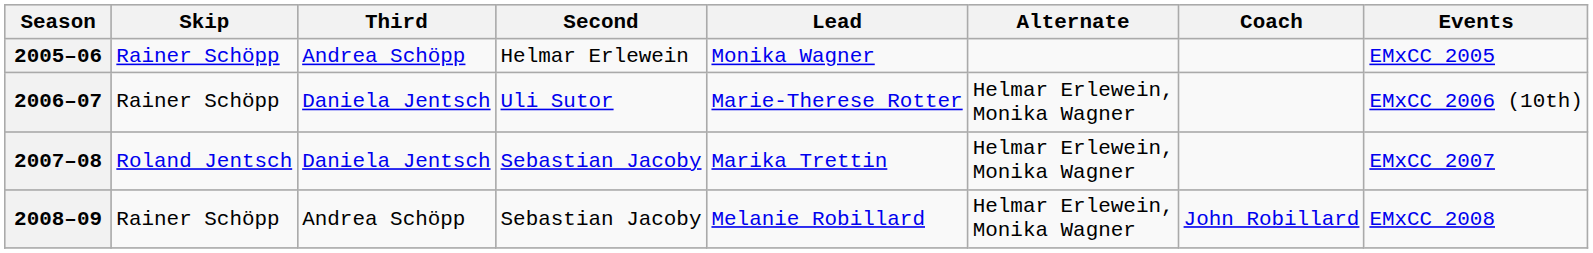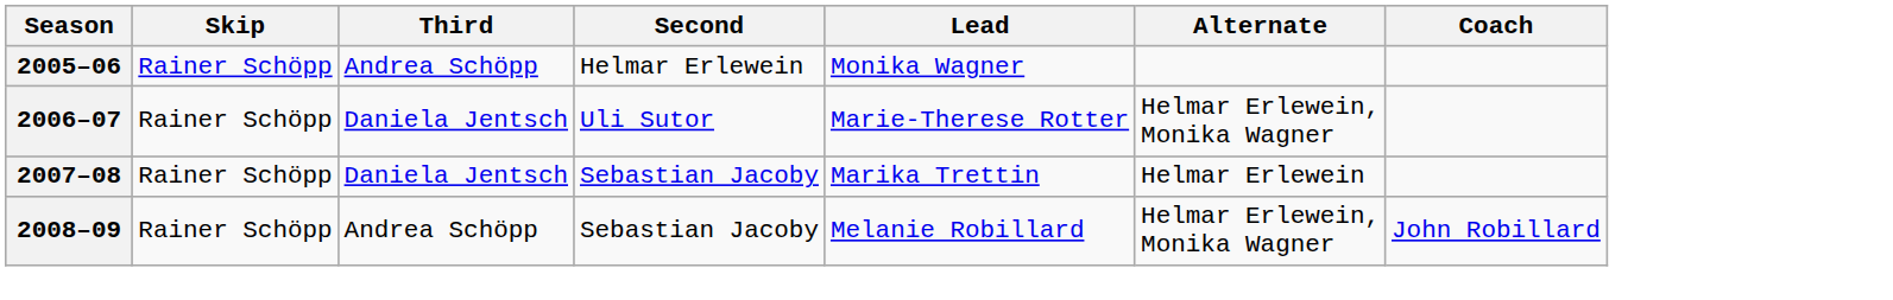- column: Events | EMxCC 2005 | EMxCC 2006 (10th) | EMxCC 2007 | EMxCC 2008
2007–08 | Skip: Roland Jentsch -> Rainer Schöpp
2007–08 | Alternate: Helmar Erlewein, Monika Wagner -> Helmar Erlewein
